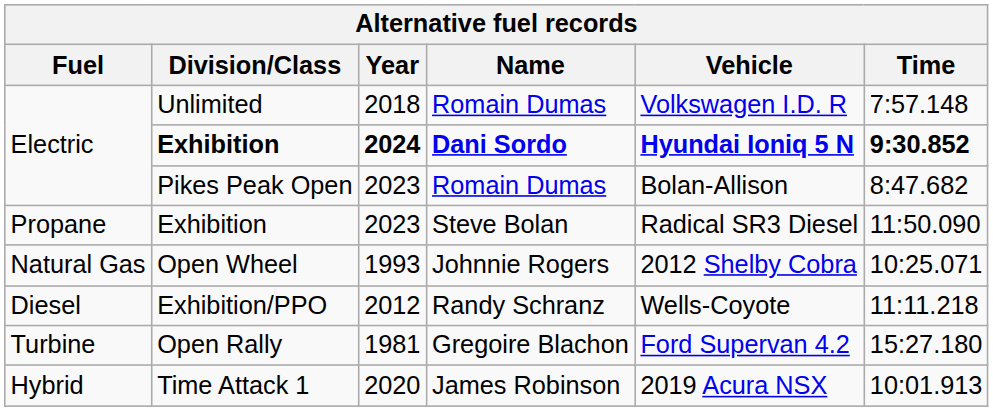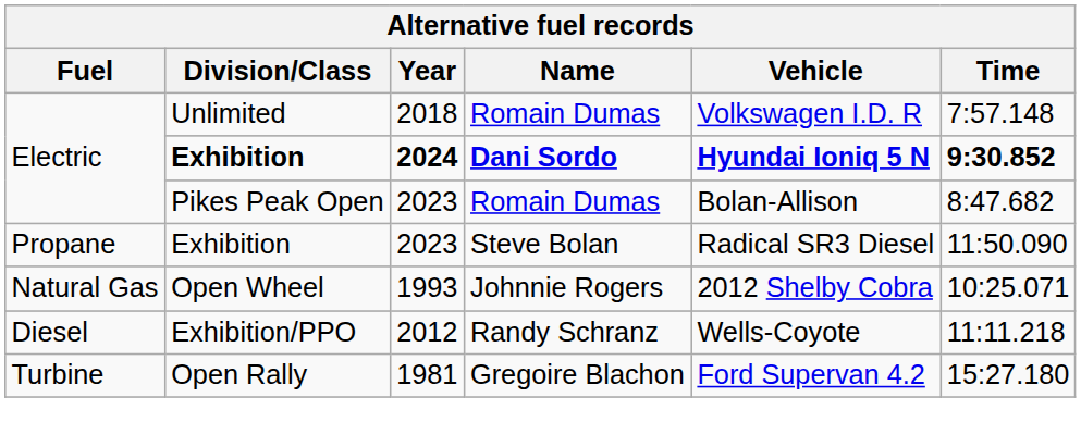- row: Hybrid | Time Attack 1 | 2020 | James Robinson | 2019 Acura NSX | 10:01.913
